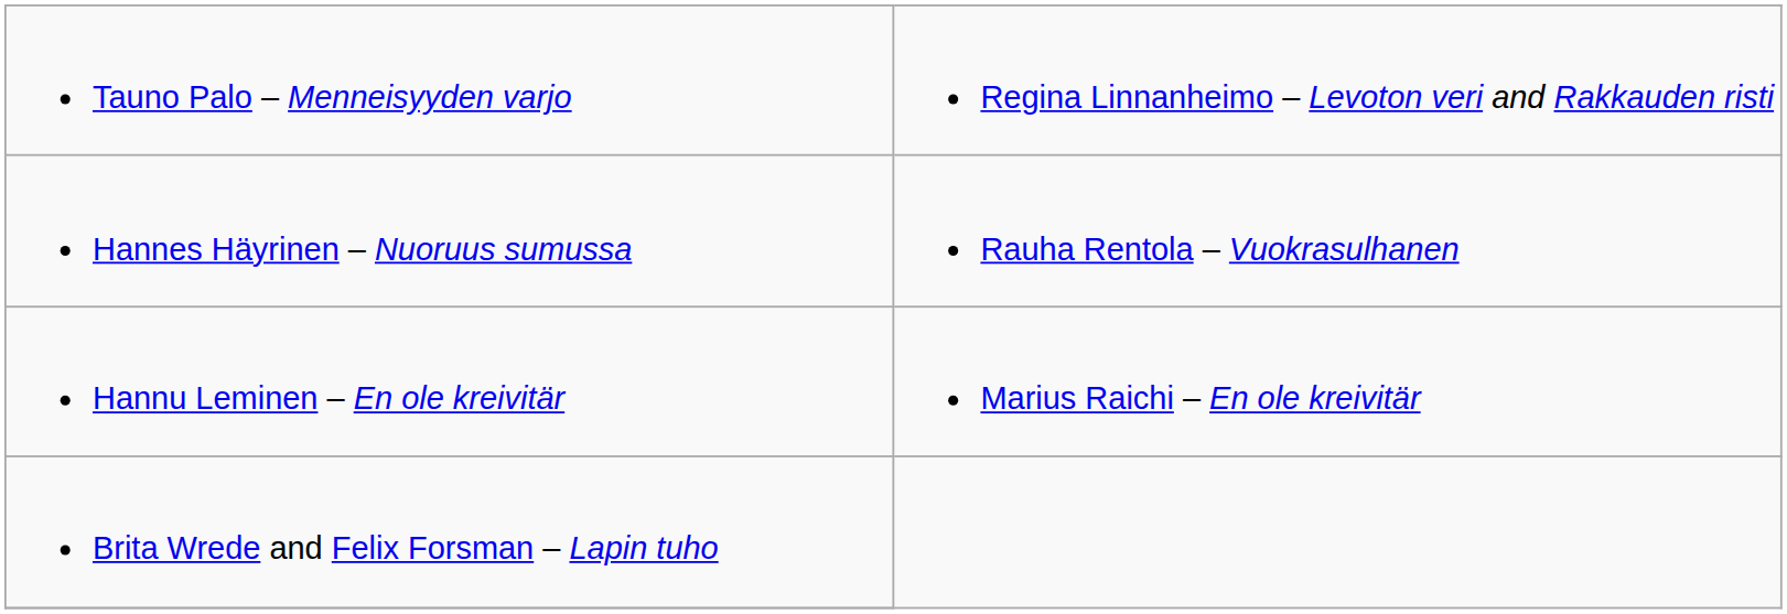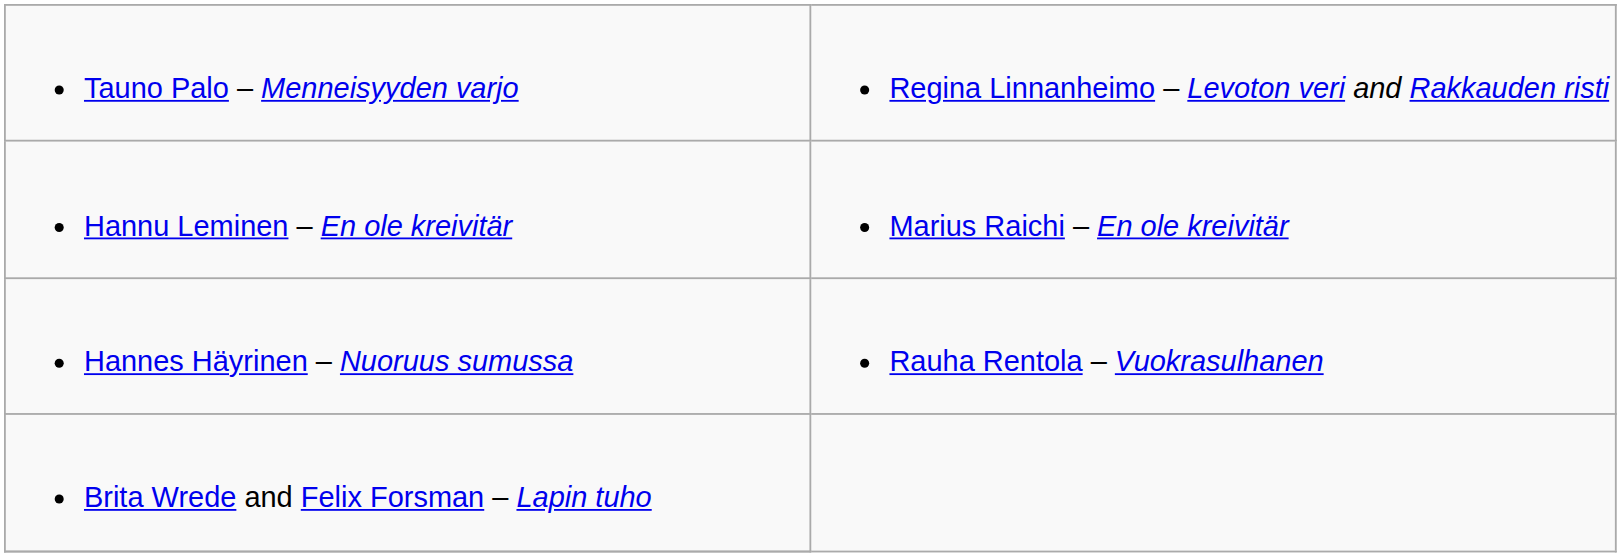rows swapped: Hannes Häyrinen – Nuoruus sumussa <-> Hannu Leminen – En ole kreivitär
